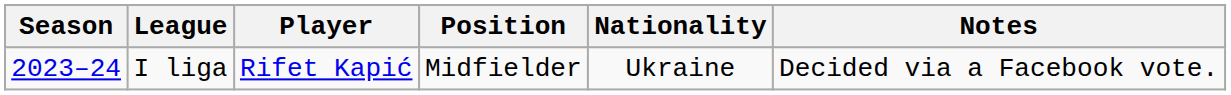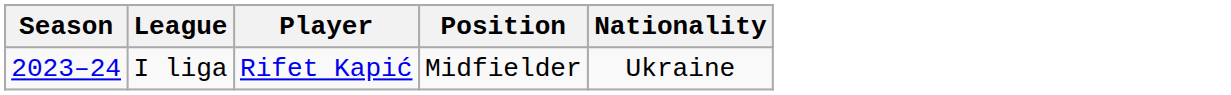- column: Notes | Decided via a Facebook vote.
